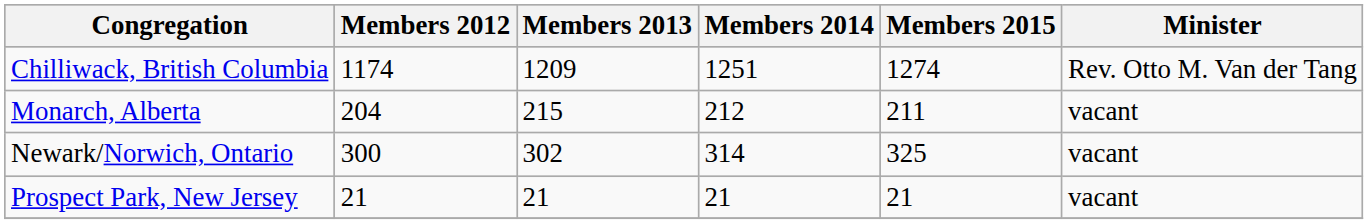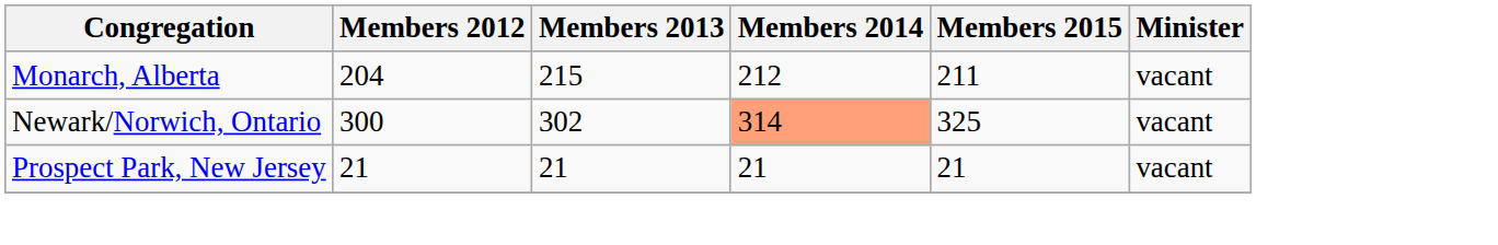- row: Chilliwack, British Columbia | 1174 | 1209 | 1251 | 1274 | Rev. Otto M. Van der Tang
Newark/Norwich, Ontario | Members 2014: no background -> lightsalmon background
